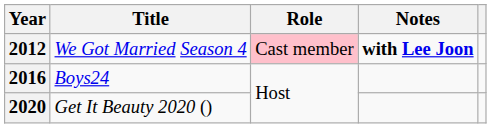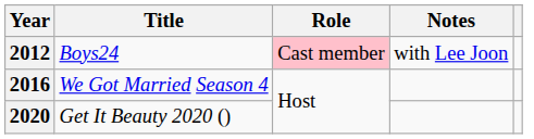2012 | Title: We Got Married Season 4 -> Boys24
2012 | Notes: bold -> normal
2016 | Title: Boys24 -> We Got Married Season 4
